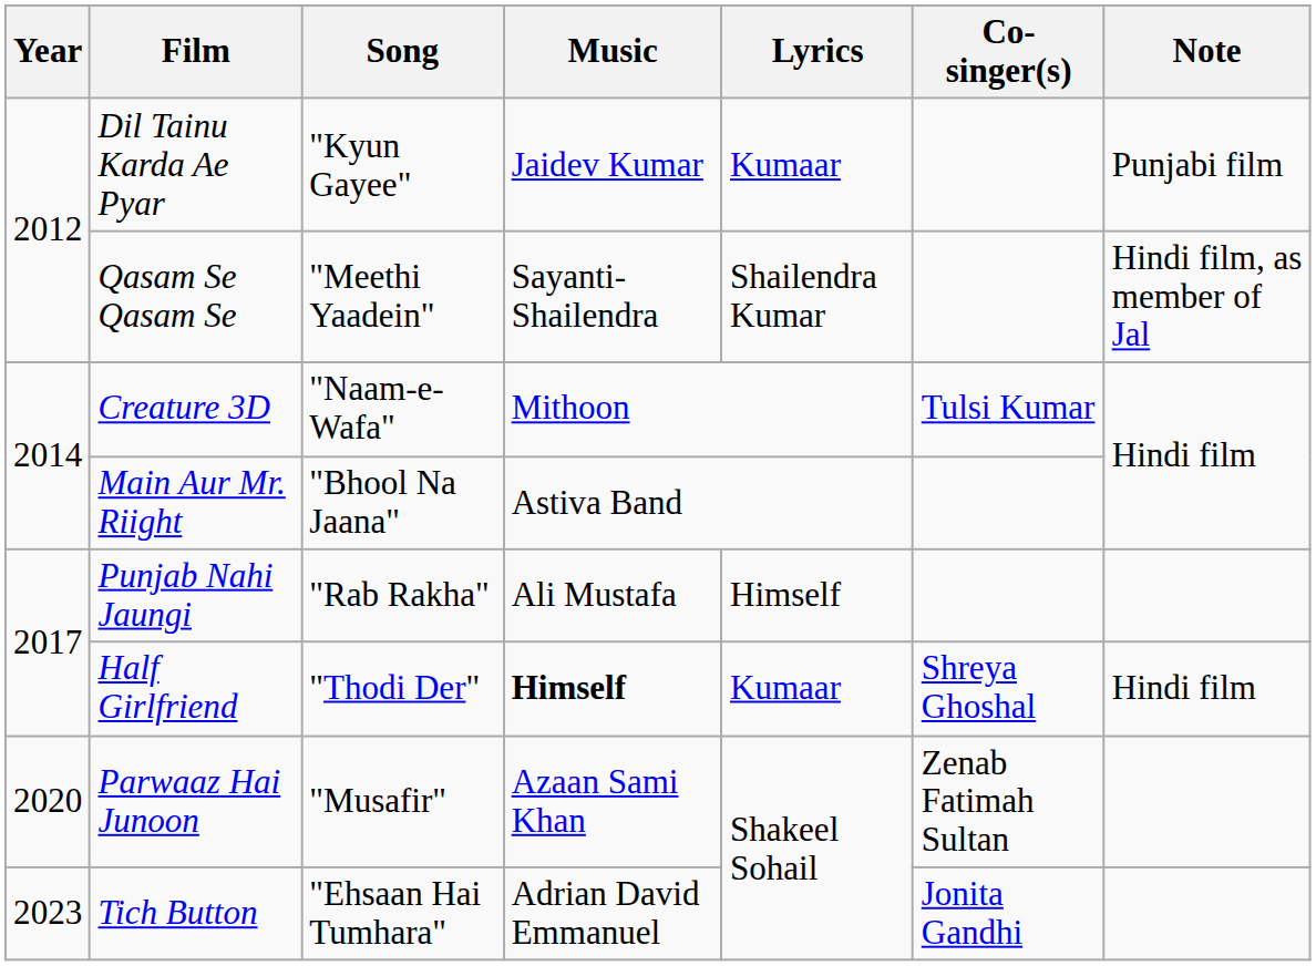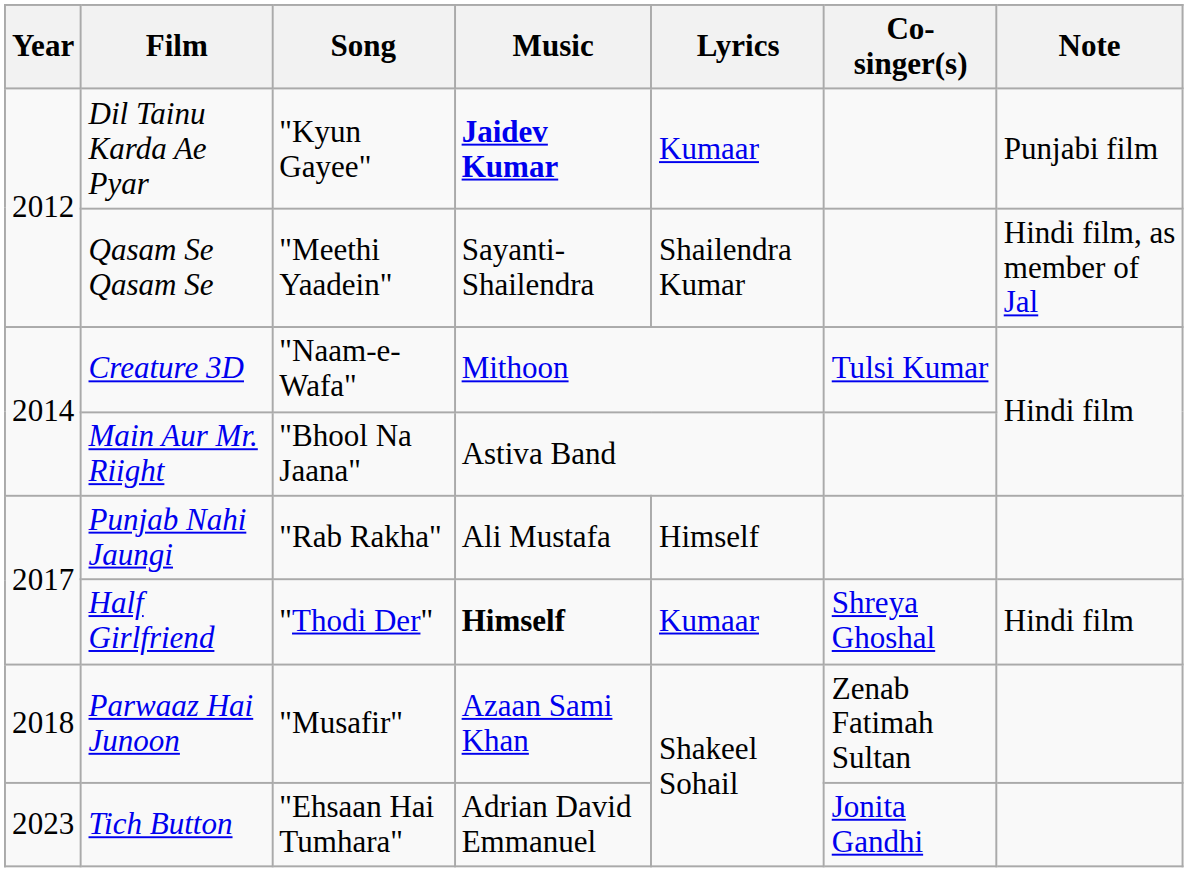Dil Tainu Karda Ae Pyar | Music: normal -> bold
Parwaaz Hai Junoon | Year: 2020 -> 2018
